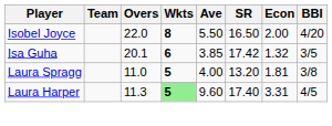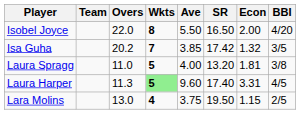Isa Guha | Overs: 20.1 -> 20.2
Isa Guha | Wkts: 6 -> 7
+ row: Lara Molins | 13.0 | 4 | 3.75 | 19.50 | 1.15 | 2/5
